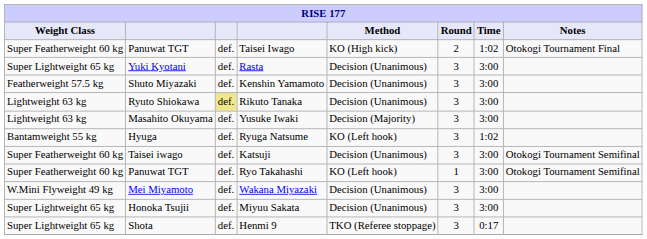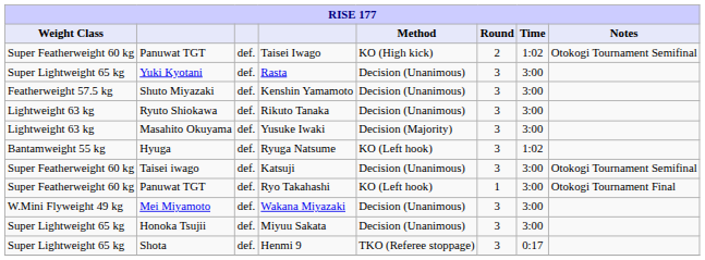Taisei Iwago | Notes: Otokogi Tournament Final -> Otokogi Tournament Semifinal
Rikuto Tanaka | column 3: khaki background -> no background
Ryo Takahashi | Notes: Otokogi Tournament Semifinal -> Otokogi Tournament Final
